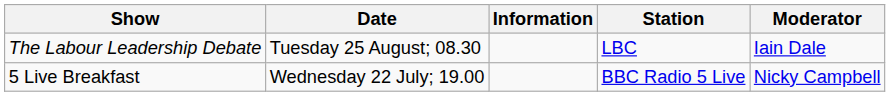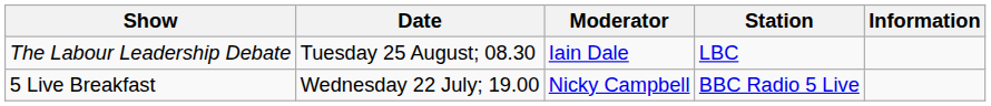columns swapped: Moderator <-> Information
